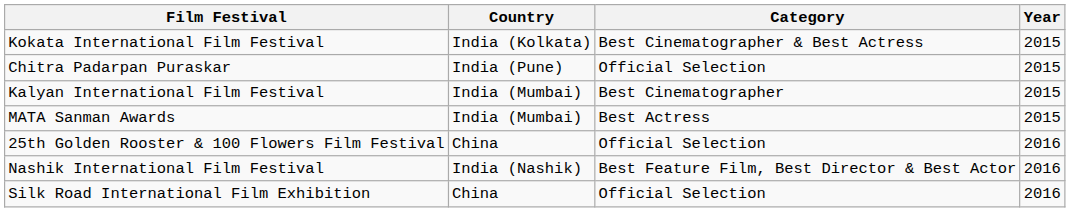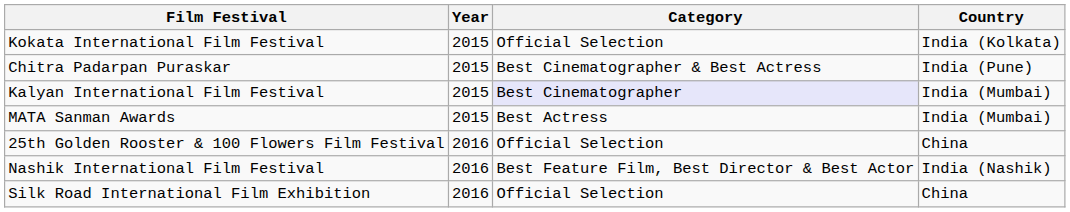columns swapped: Year <-> Country
Kokata International Film Festival | Category: Best Cinematographer & Best Actress -> Official Selection
Chitra Padarpan Puraskar | Category: Official Selection -> Best Cinematographer & Best Actress
Kalyan International Film Festival | Category: no background -> lavender background
